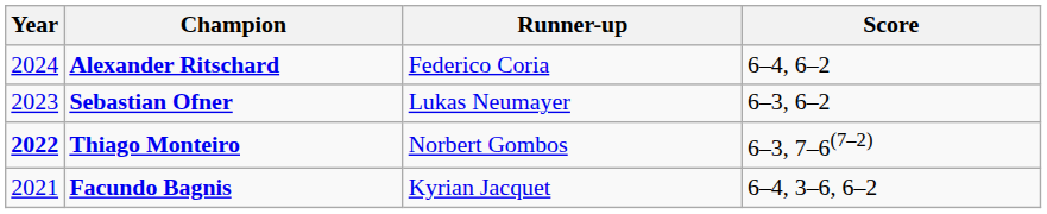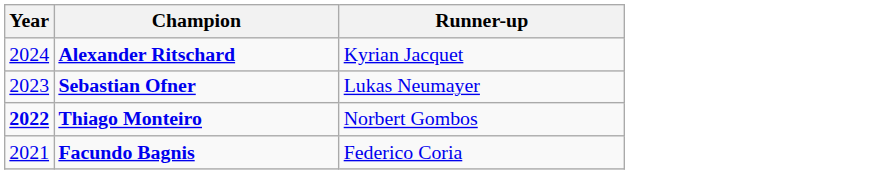- column: Score | 6–4, 6–2 | 6–3, 6–2 | 6–3, 7–6(7–2) | 6–4, 3–6, 6–2
Alexander Ritschard | Runner-up: Federico Coria -> Kyrian Jacquet
Facundo Bagnis | Runner-up: Kyrian Jacquet -> Federico Coria
